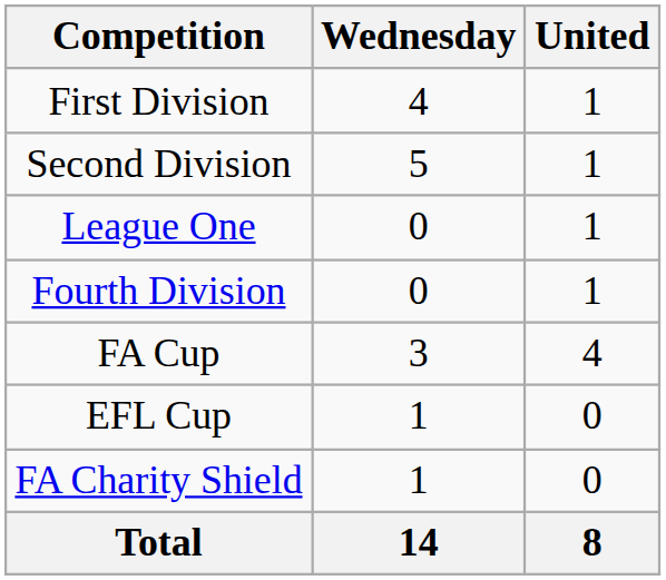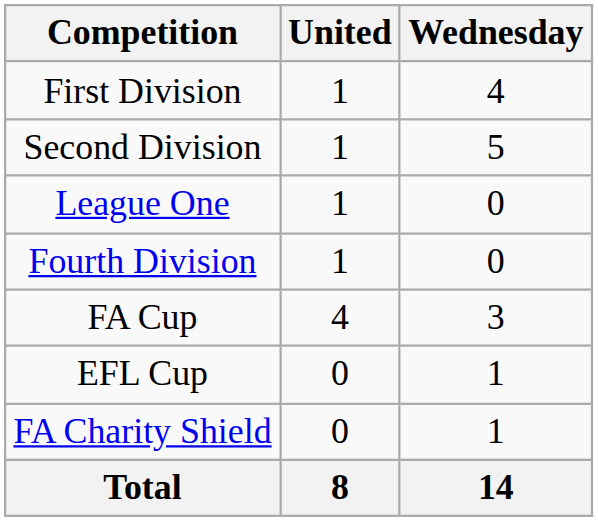columns swapped: United <-> Wednesday
